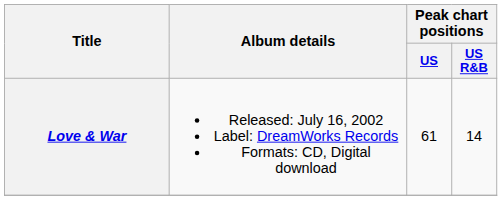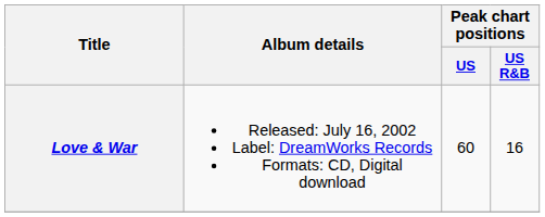Love & War | Peak chart positions / US: 61 -> 60
Love & War | Peak chart positions / US R&B: 14 -> 16
